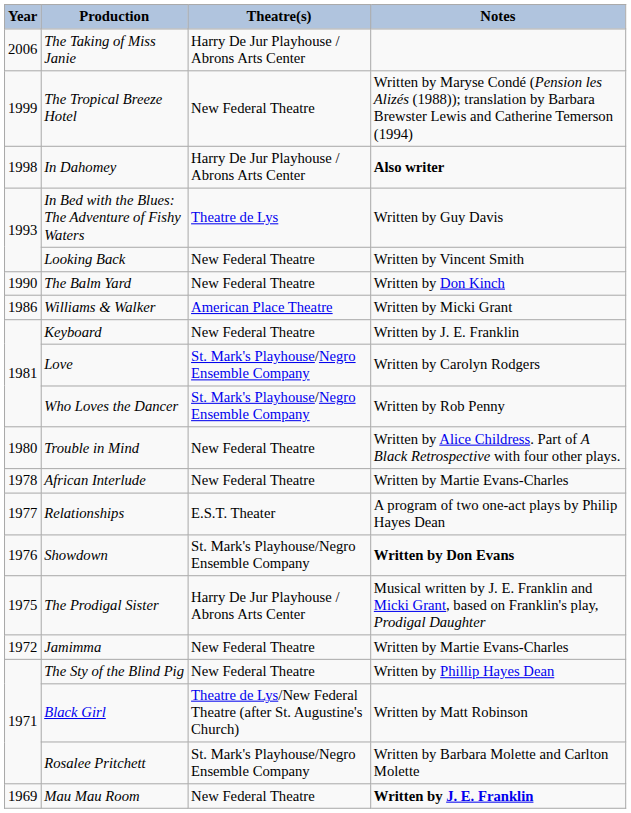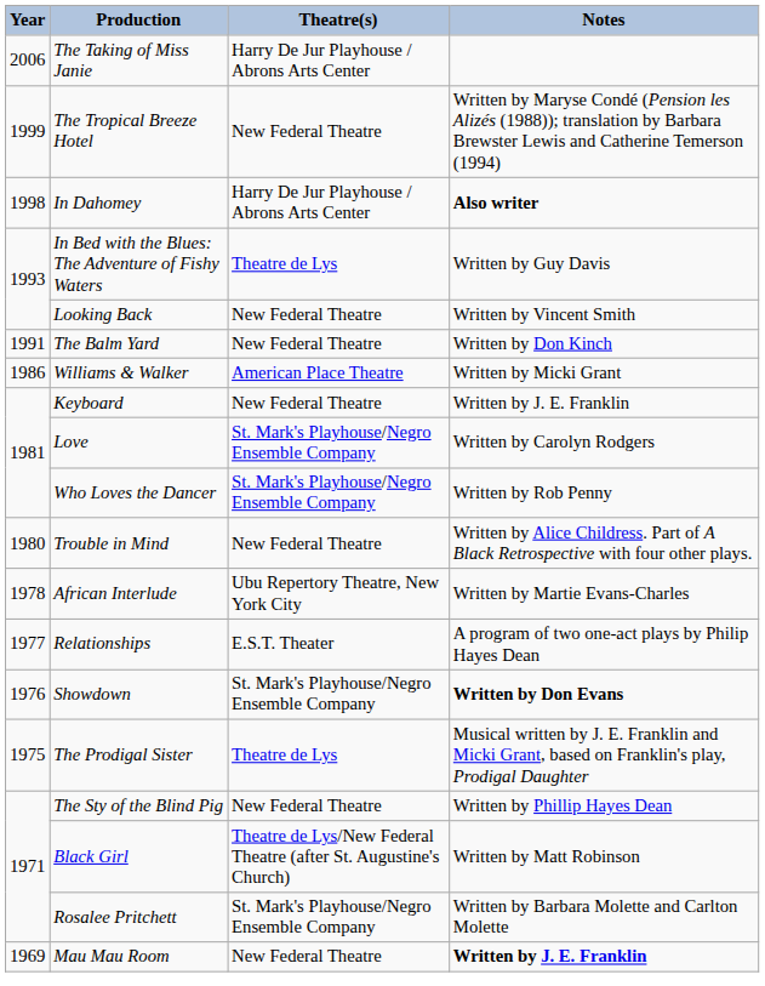The Balm Yard | Year: 1990 -> 1991
African Interlude | Theatre(s): New Federal Theatre -> Ubu Repertory Theatre, New York City
The Prodigal Sister | Theatre(s): Harry De Jur Playhouse / Abrons Arts Center -> Theatre de Lys
- row: 1972 | Jamimma | New Federal Theatre | Written by Martie Evans-Charles
